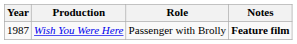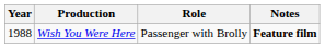Wish You Were Here | Year: 1987 -> 1988
